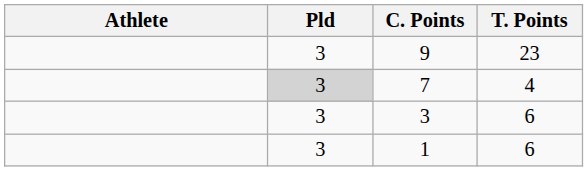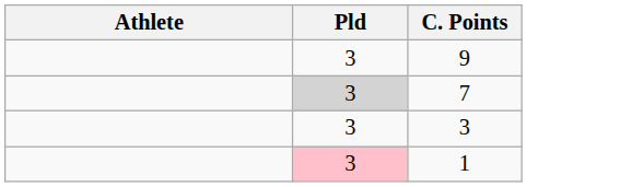- column: T. Points | 23 | 4 | 6 | 6
1 | Pld: no background -> pink background
